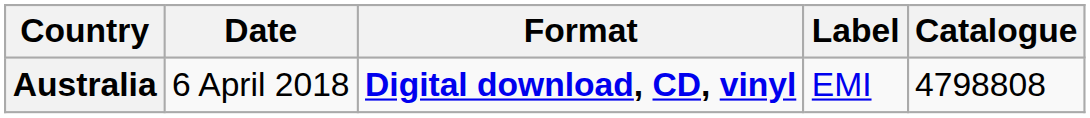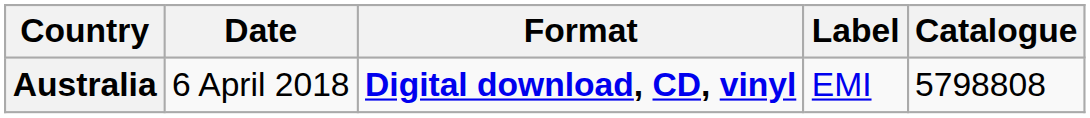Australia | Catalogue: 4798808 -> 5798808
